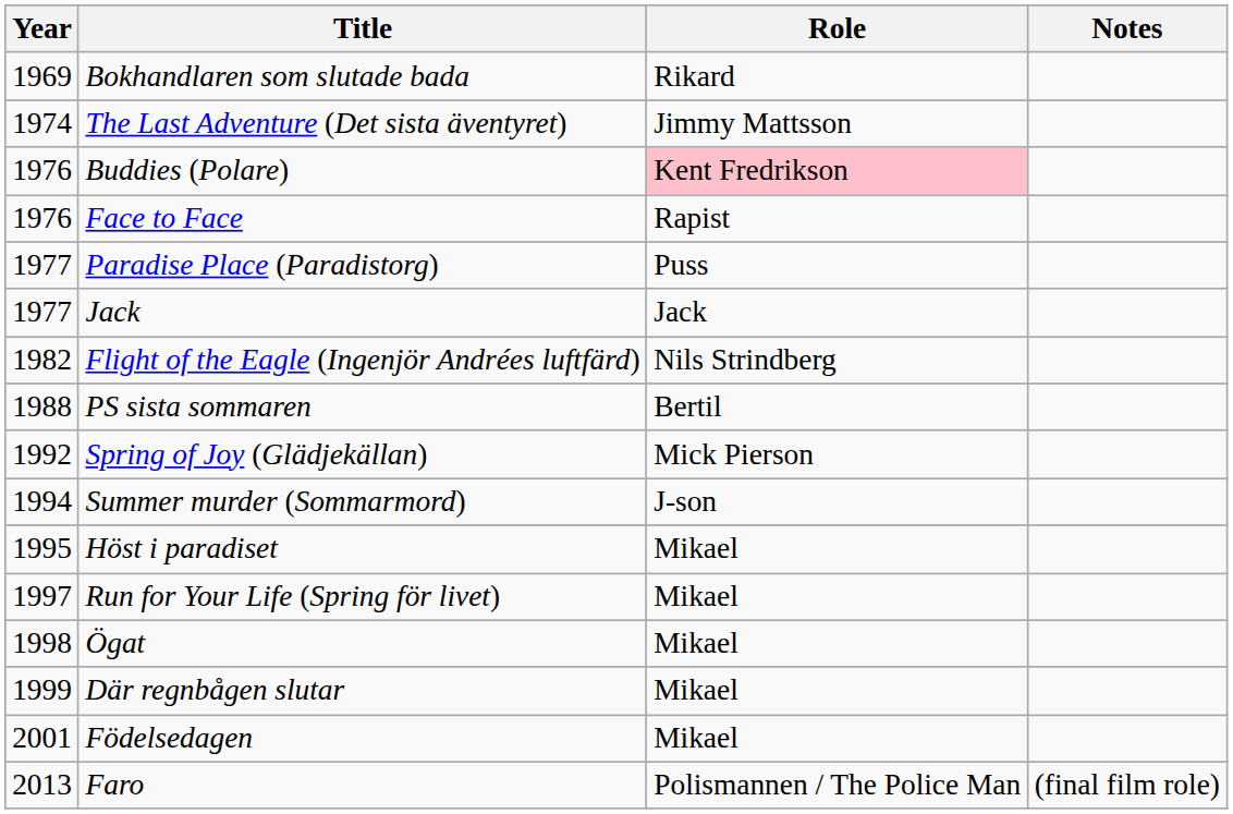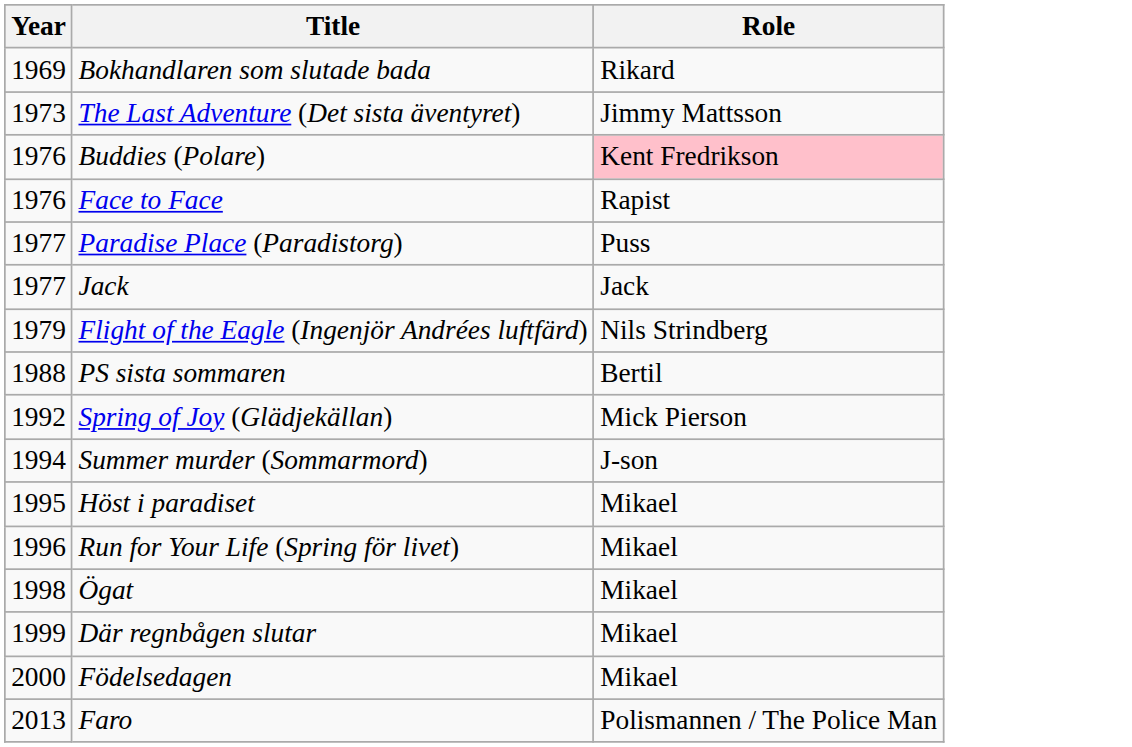- column: Notes | (final film role)
The Last Adventure (Det sista äventyret) | Year: 1974 -> 1973
Flight of the Eagle (Ingenjör Andrées luftfärd) | Year: 1982 -> 1979
Run for Your Life (Spring för livet) | Year: 1997 -> 1996
Födelsedagen | Year: 2001 -> 2000
